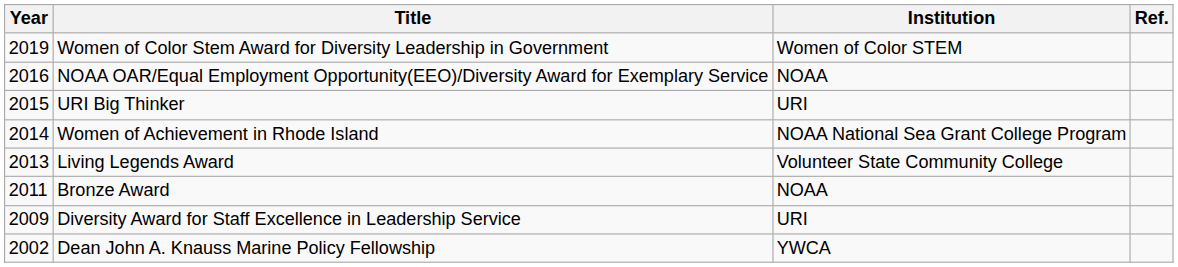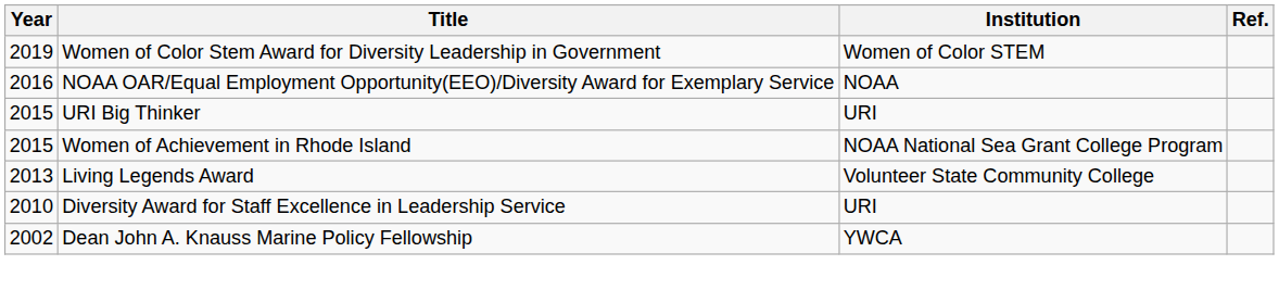Women of Achievement in Rhode Island | Year: 2014 -> 2015
- row: 2011 | Bronze Award | NOAA
Diversity Award for Staff Excellence in Leadership Service | Year: 2009 -> 2010
